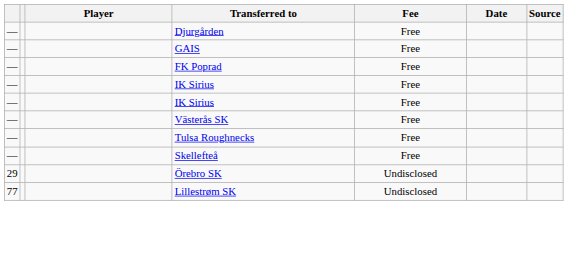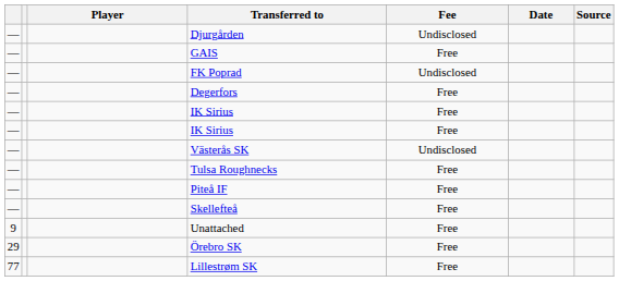Djurgården | Fee: Free -> Undisclosed
FK Poprad | Fee: Free -> Undisclosed
+ row: — | Degerfors | Free
Västerås SK | Fee: Free -> Undisclosed
+ row: — | Piteå IF | Free
+ row: 9 | Unattached | Free
Örebro SK | Fee: Undisclosed -> Free
Lillestrøm SK | Fee: Undisclosed -> Free
